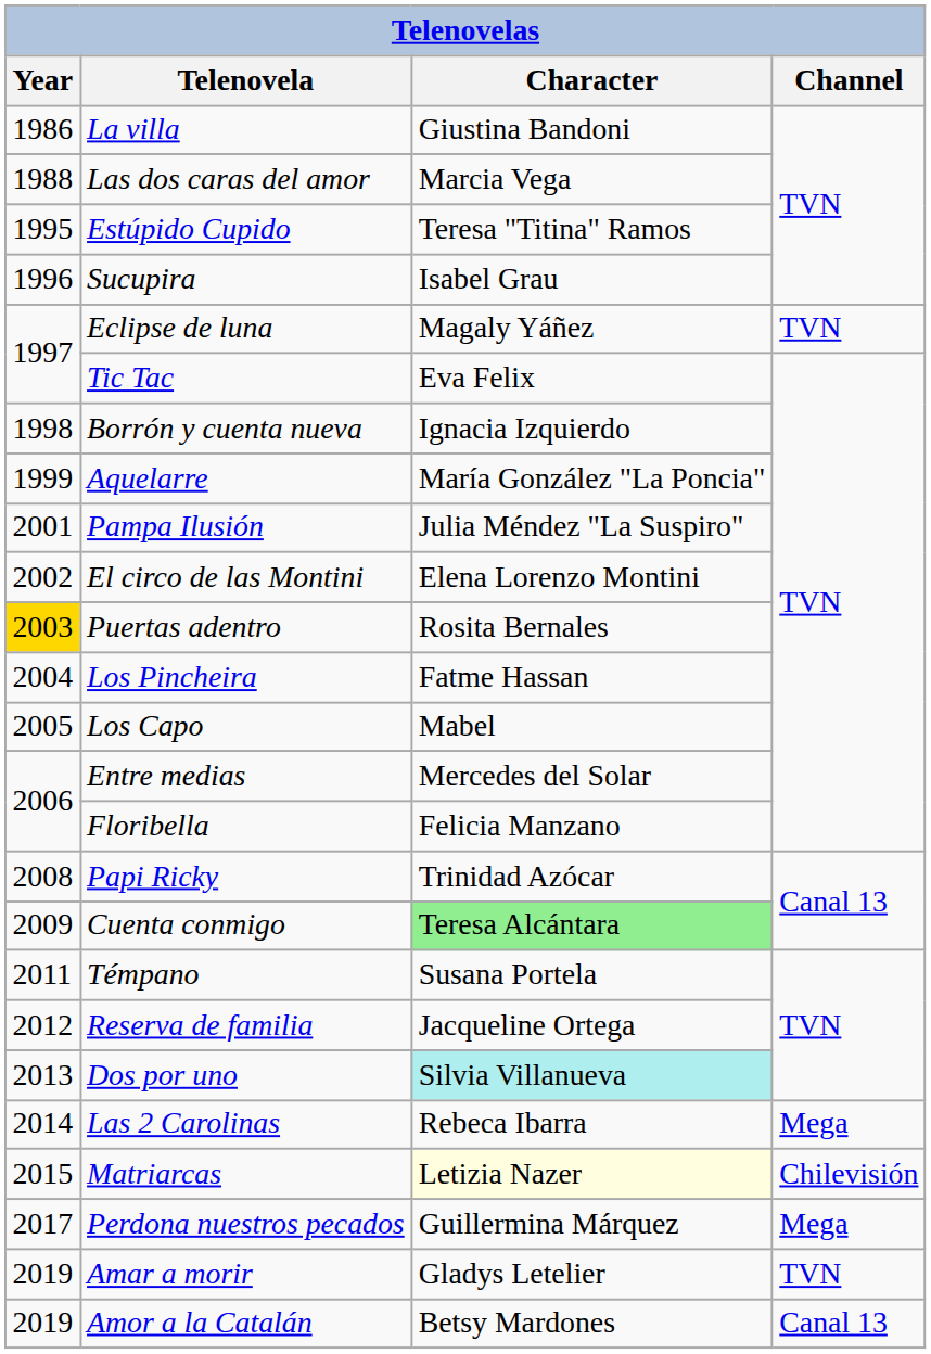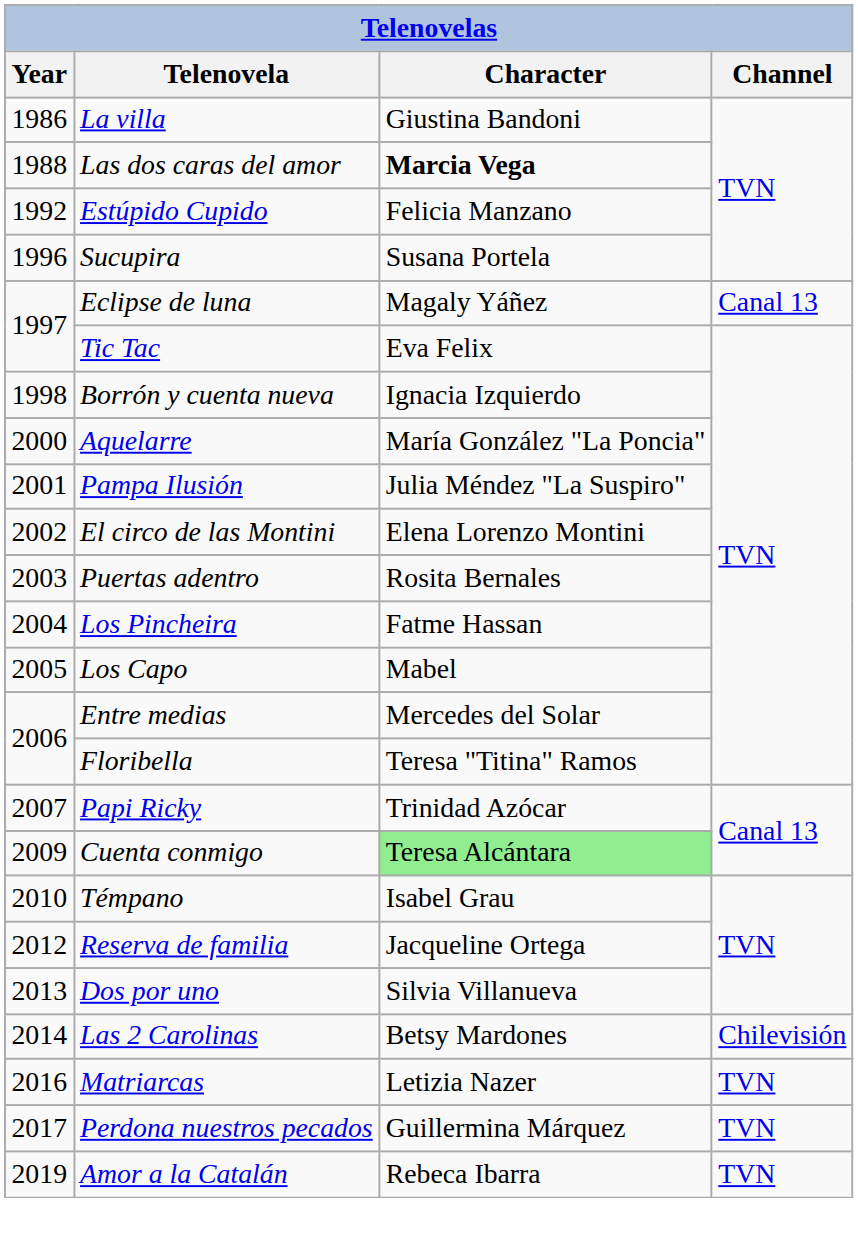Las dos caras del amor | Character: normal -> bold
Estúpido Cupido | Year: 1995 -> 1992
Estúpido Cupido | Character: Teresa "Titina" Ramos -> Felicia Manzano
Sucupira | Character: Isabel Grau -> Susana Portela
Eclipse de luna | Channel: TVN -> Canal 13
Aquelarre | Year: 1999 -> 2000
Puertas adentro | Year: gold background -> no background
Floribella | Character: Felicia Manzano -> Teresa "Titina" Ramos
Papi Ricky | Year: 2008 -> 2007
Témpano | Year: 2011 -> 2010
Témpano | Character: Susana Portela -> Isabel Grau
Dos por uno | Character: paleturquoise background -> no background
Las 2 Carolinas | Character: Rebeca Ibarra -> Betsy Mardones
Las 2 Carolinas | Channel: Mega -> Chilevisión
Matriarcas | Year: 2015 -> 2016
Matriarcas | Character: lightyellow background -> no background
Matriarcas | Channel: Chilevisión -> TVN
Perdona nuestros pecados | Channel: Mega -> TVN
- row: 2019 | Amar a morir | Gladys Letelier | TVN
Amor a la Catalán | Character: Betsy Mardones -> Rebeca Ibarra
Amor a la Catalán | Channel: Canal 13 -> TVN
